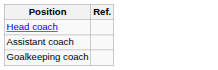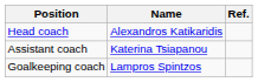+ column: Name | Alexandros Katikaridis | Katerina Tsiapanou | Lampros Spintzos
